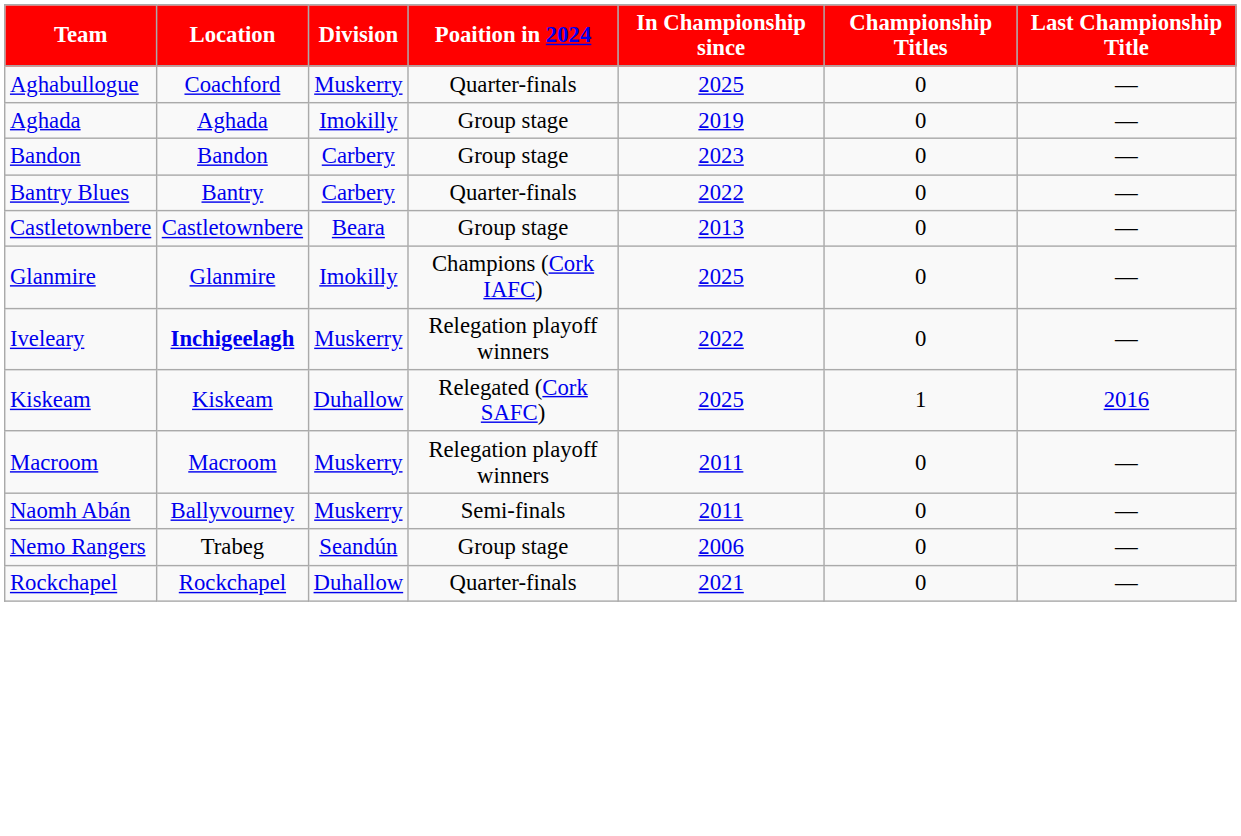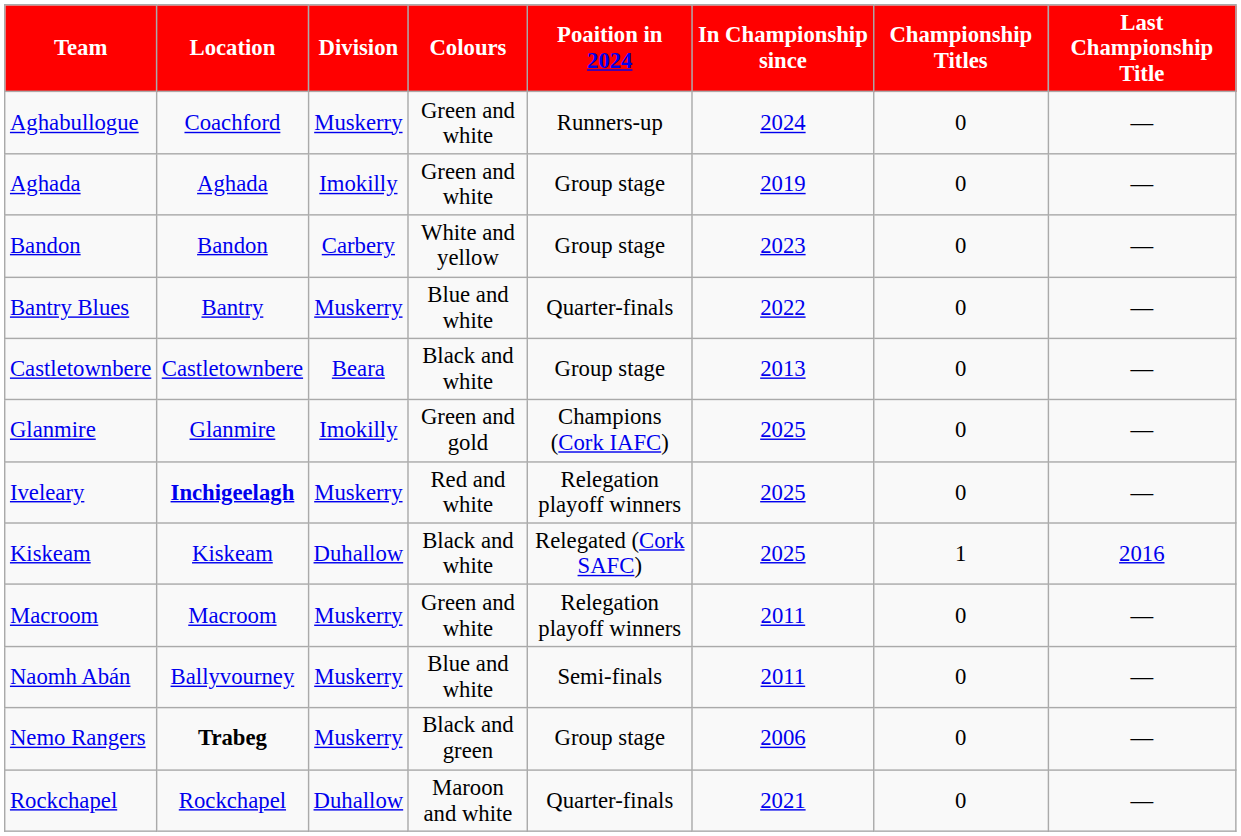+ column: Colours | Green and white | Green and white | White and yellow | Blue and white | Black and white | Green and gold | Red and white | Black and white | Green and white | Blue and white | Black and green | Maroon and white
Aghabullogue | Poaition in 2024: Quarter-finals -> Runners-up
Aghabullogue | In Championship since: 2025 -> 2024
Bantry Blues | Division: Carbery -> Muskerry
Iveleary | In Championship since: 2022 -> 2025
Nemo Rangers | Location: normal -> bold
Nemo Rangers | Division: Seandún -> Muskerry
